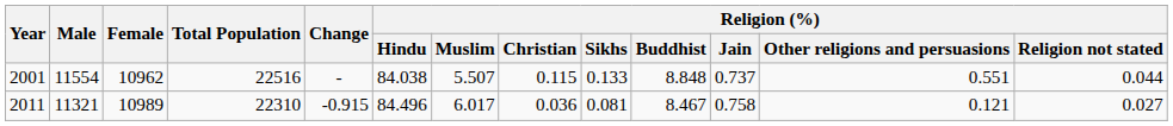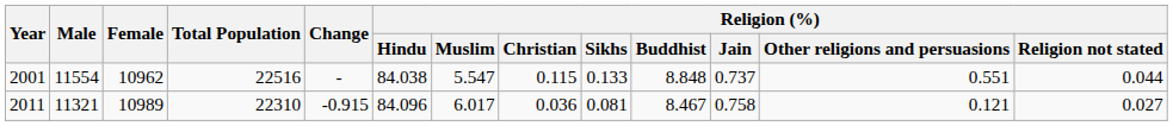2001 | Religion (%) / Muslim: 5.507 -> 5.547
2011 | Religion (%) / Hindu: 84.496 -> 84.096
